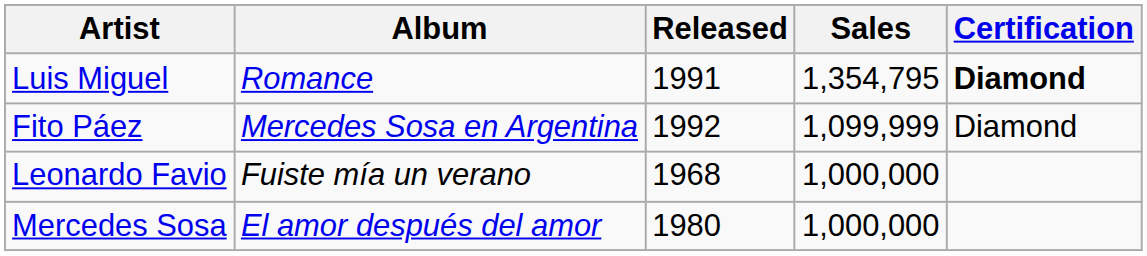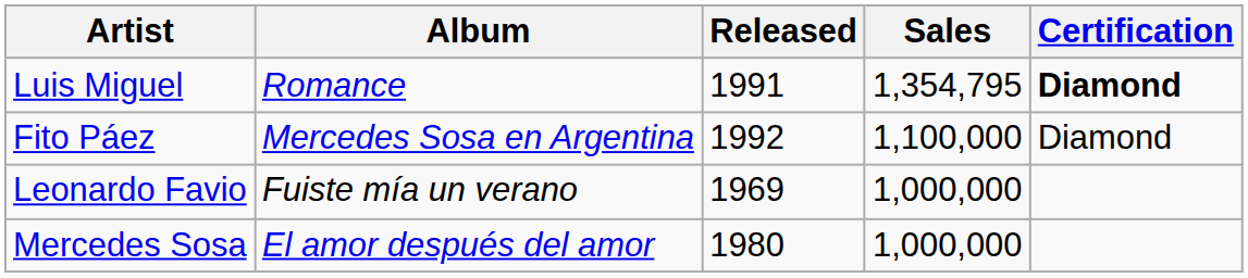Fito Páez | Sales: 1,099,999 -> 1,100,000
Leonardo Favio | Released: 1968 -> 1969
